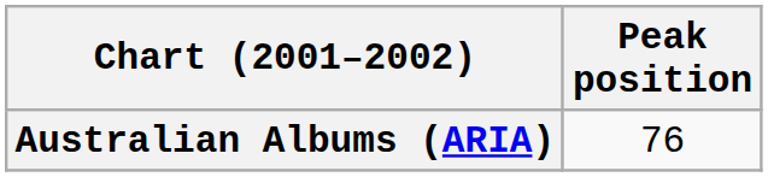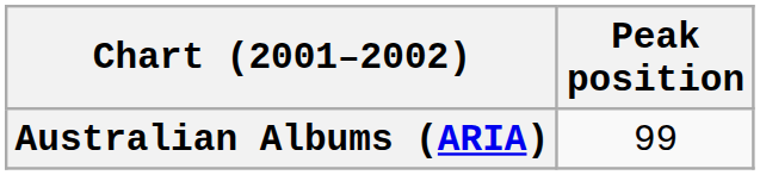Australian Albums (ARIA) | Peak position: 76 -> 99
